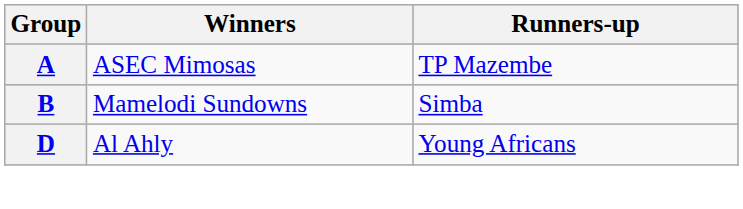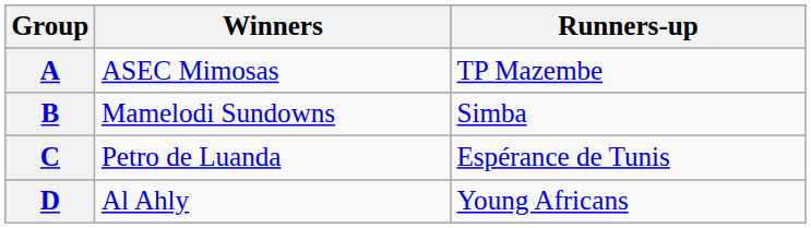+ row: C | Petro de Luanda | Espérance de Tunis
